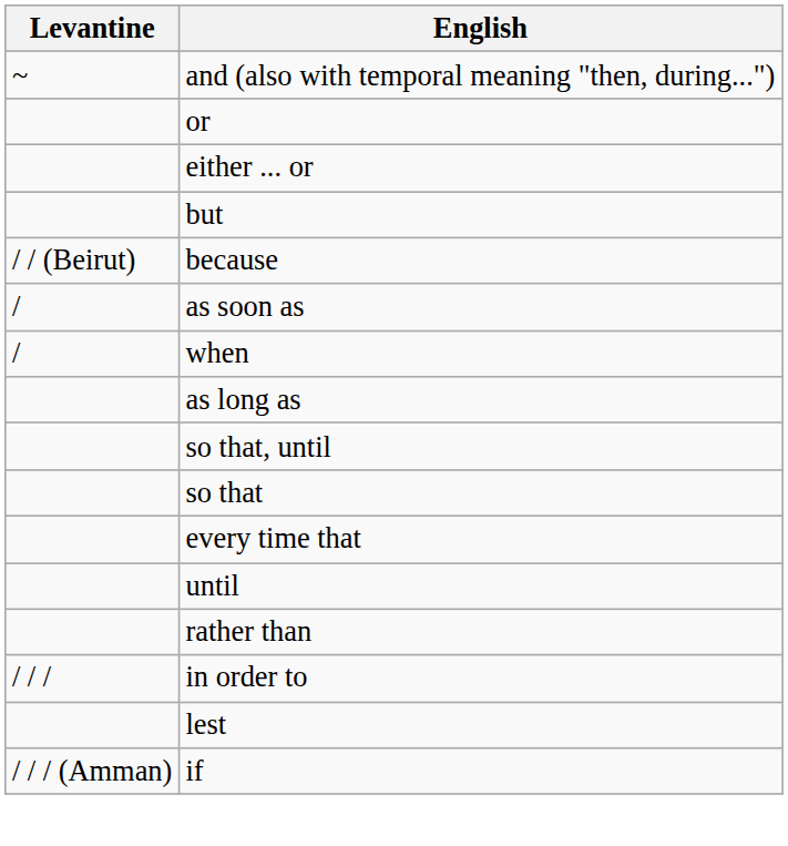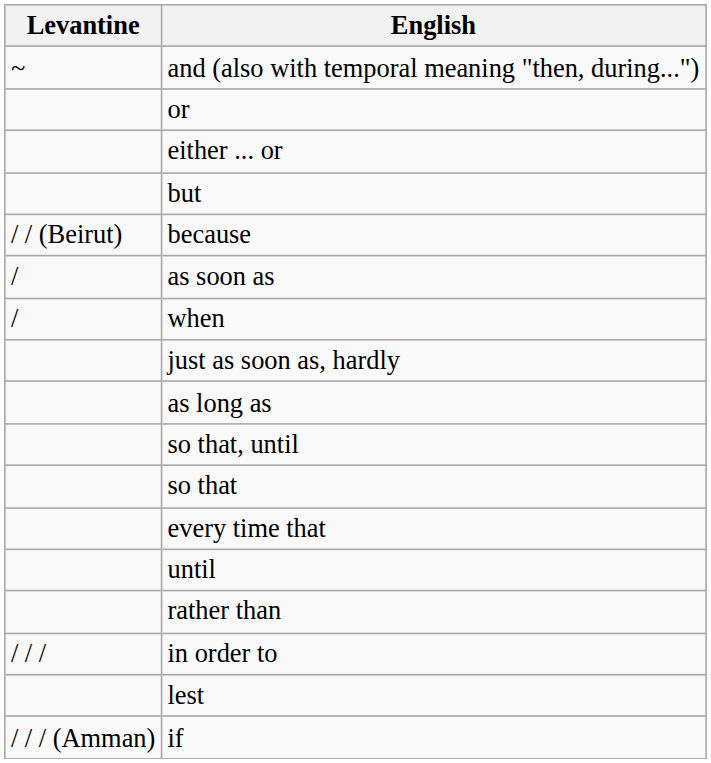+ row: just as soon as, hardly
